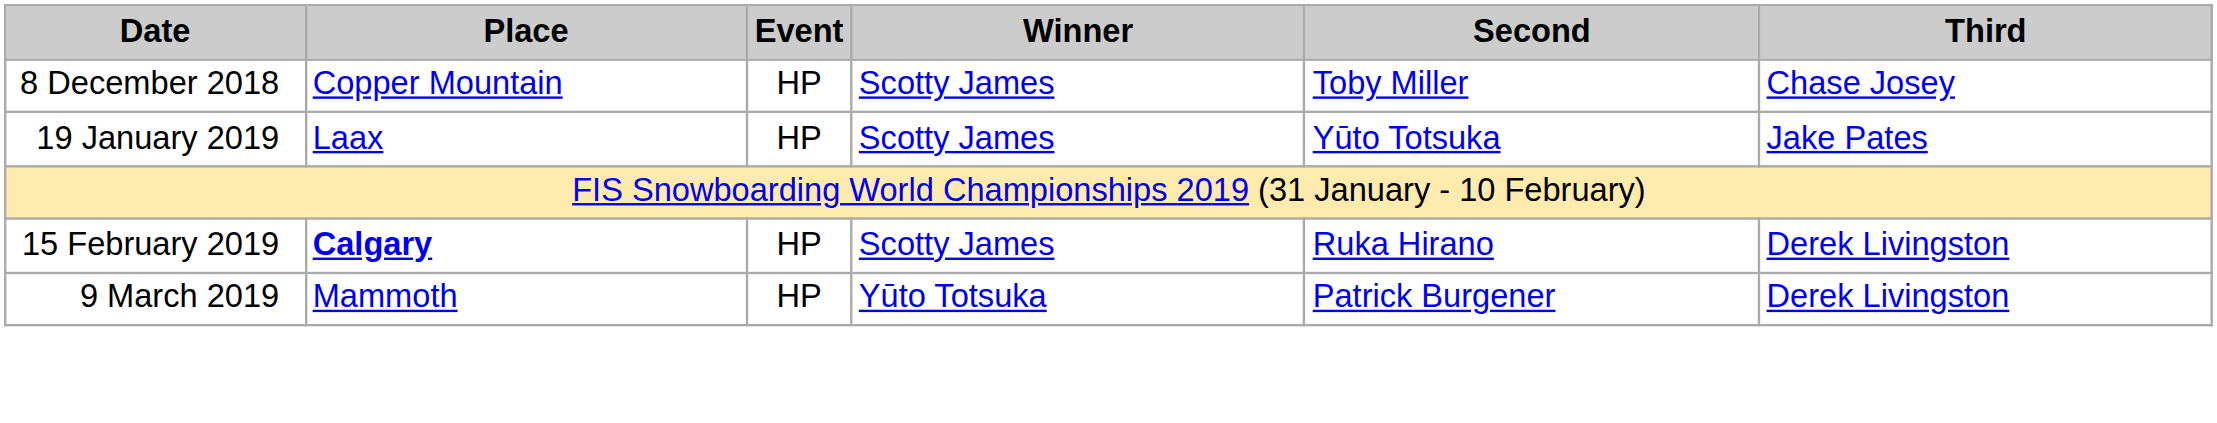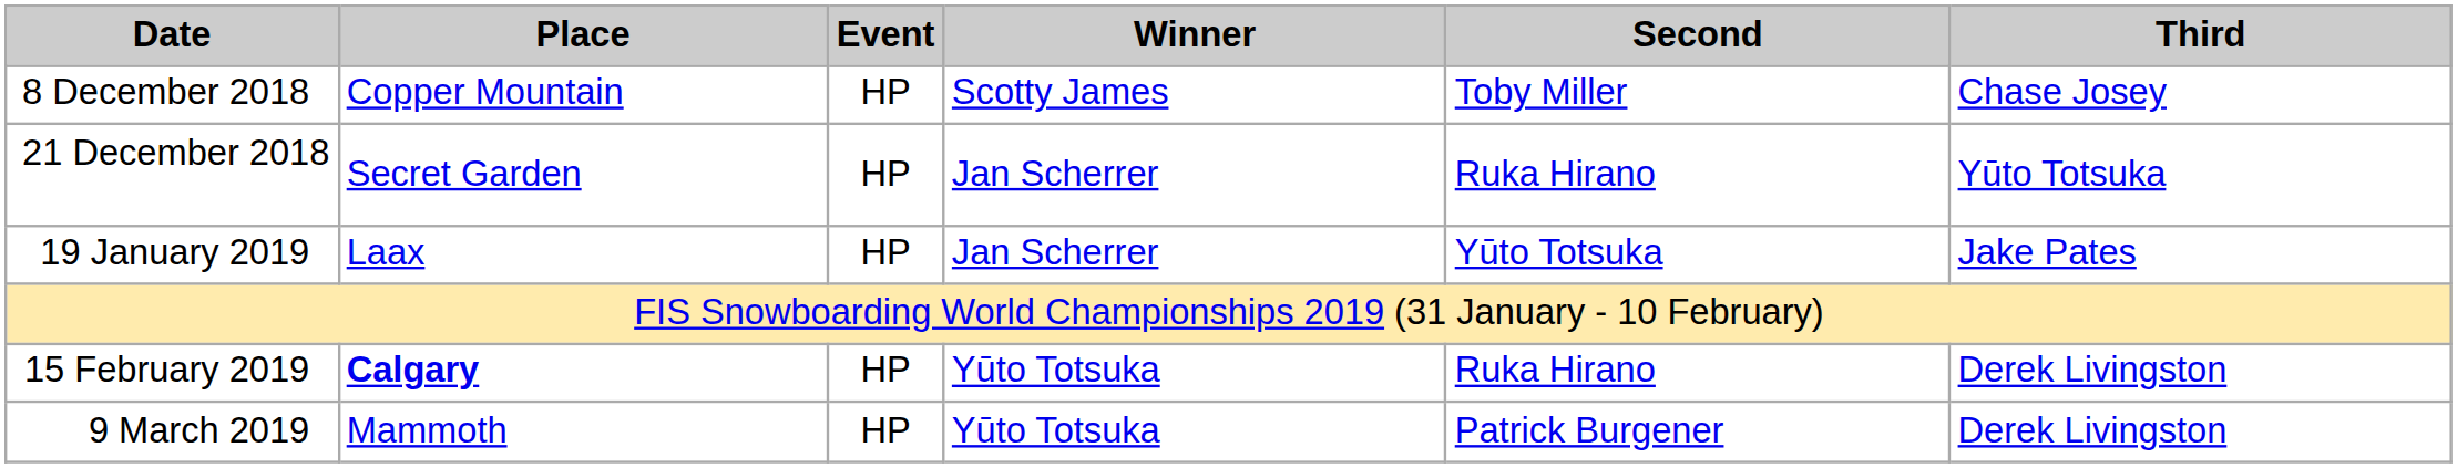+ row: 21 December 2018 | Secret Garden | HP | Jan Scherrer | Ruka Hirano | Yūto Totsuka
19 January 2019 | Winner: Scotty James -> Jan Scherrer
15 February 2019 | Winner: Scotty James -> Yūto Totsuka
